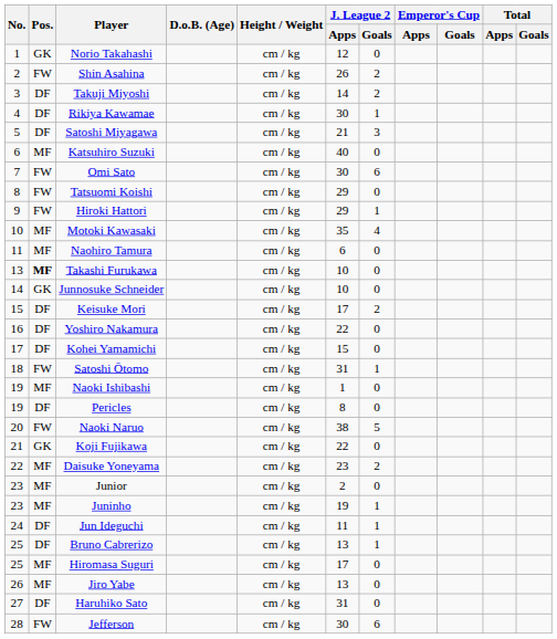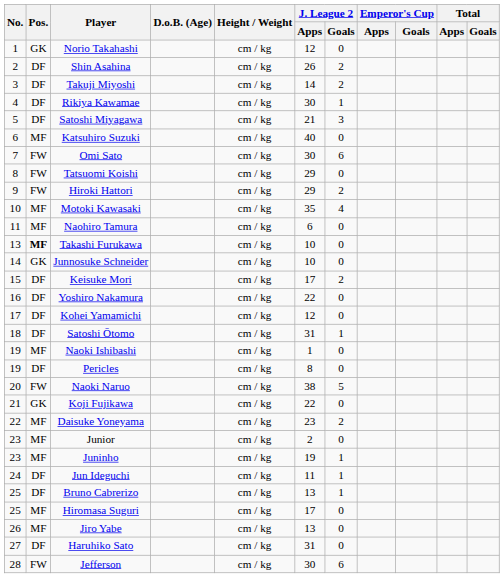Shin Asahina | Pos.: FW -> DF
Hiroki Hattori | J. League 2 / Goals: 1 -> 2
Kohei Yamamichi | J. League 2 / Apps: 15 -> 12
Satoshi Ōtomo | Pos.: FW -> DF
